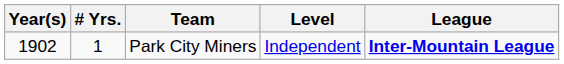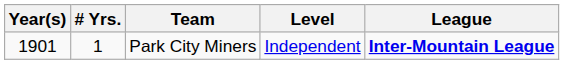Park City Miners | Year(s): 1902 -> 1901
